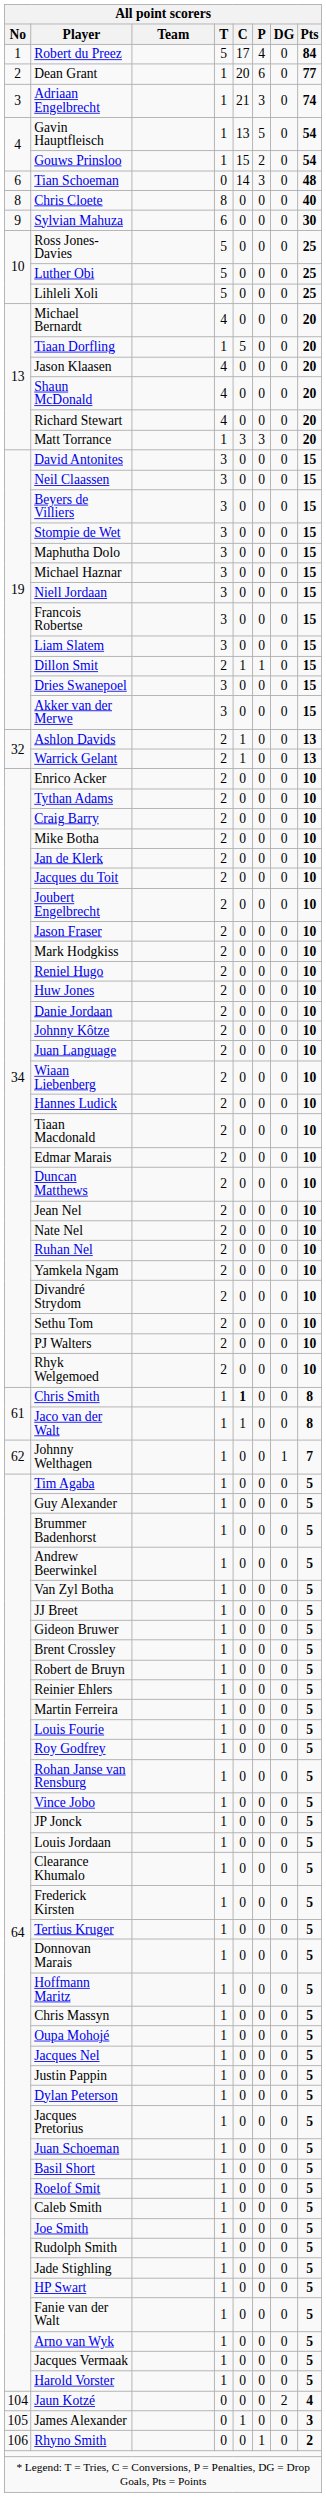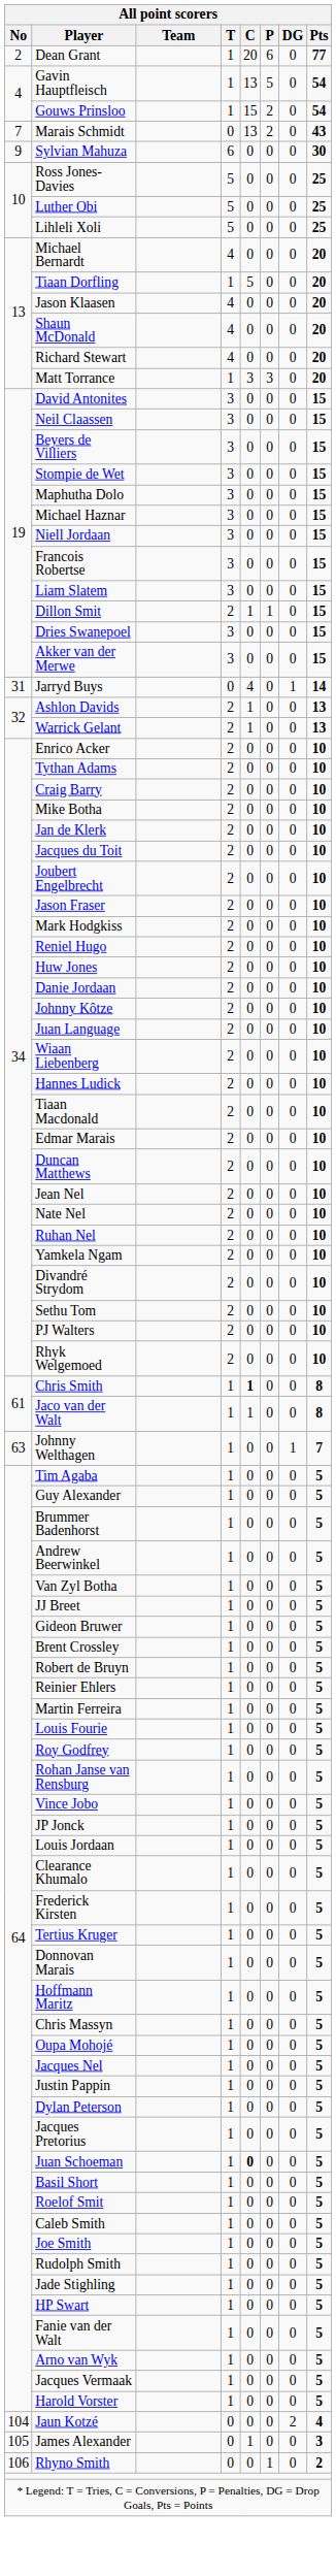- row: 1 | Robert du Preez | 5 | 17 | 4 | 0 | 84
- row: 3 | Adriaan Engelbrecht | 1 | 21 | 3 | 0 | 74
- row: 6 | Tian Schoeman | 0 | 14 | 3 | 0 | 48
+ row: 7 | Marais Schmidt | 0 | 13 | 2 | 0 | 43
- row: 8 | Chris Cloete | 8 | 0 | 0 | 0 | 40
+ row: 31 | Jarryd Buys | 0 | 4 | 0 | 1 | 14
Johnny Welthagen | No: 62 -> 63
Juan Schoeman | C: normal -> bold
